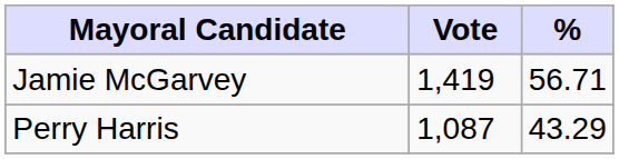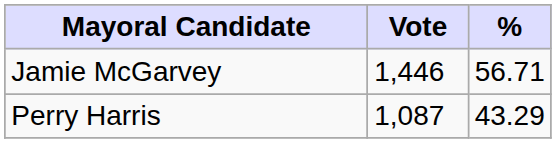Jamie McGarvey | Vote: 1,419 -> 1,446
